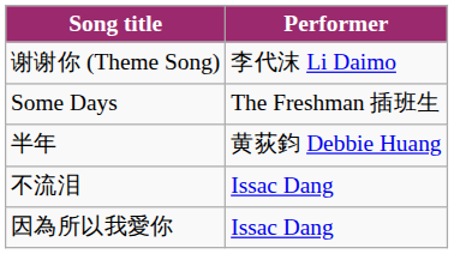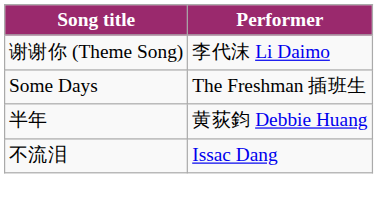- row: 因為所以我愛你 | Issac Dang
